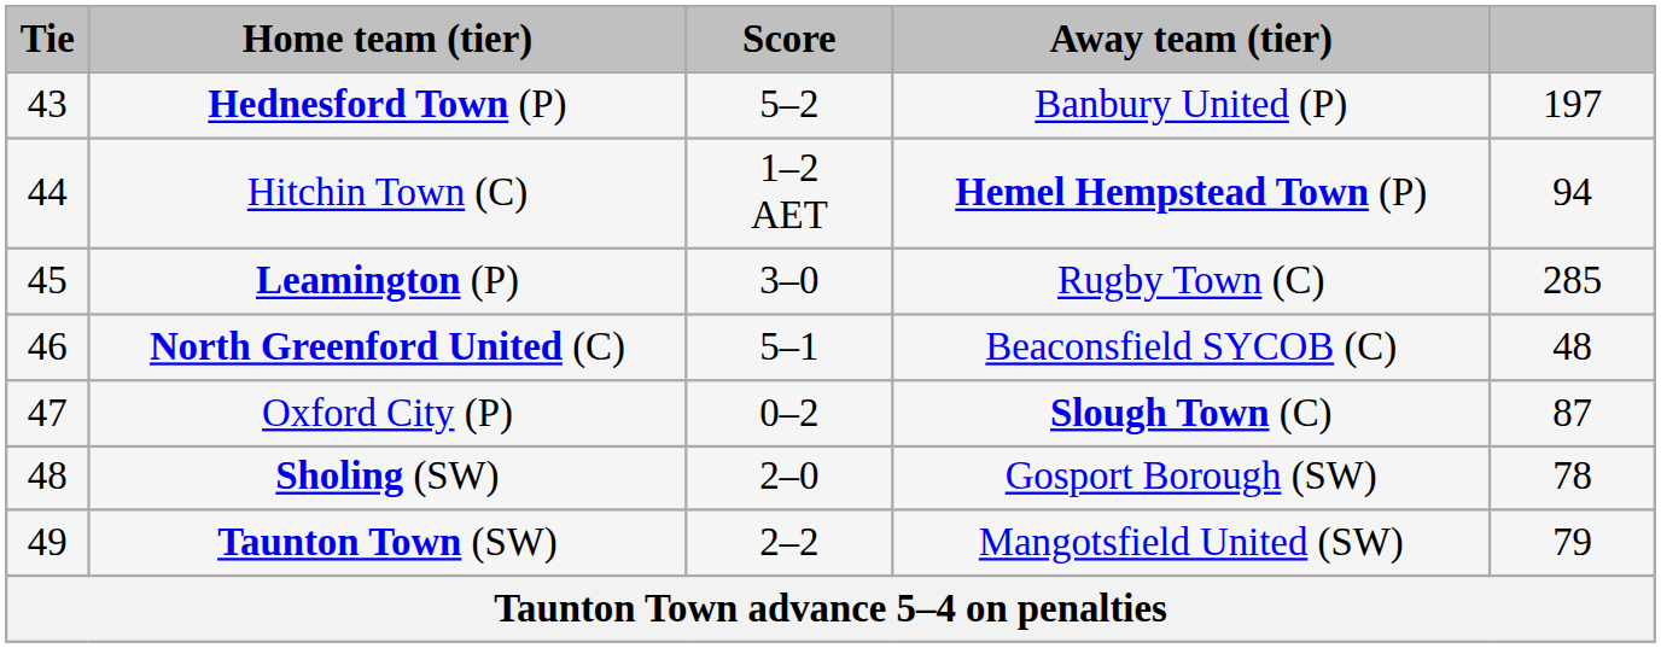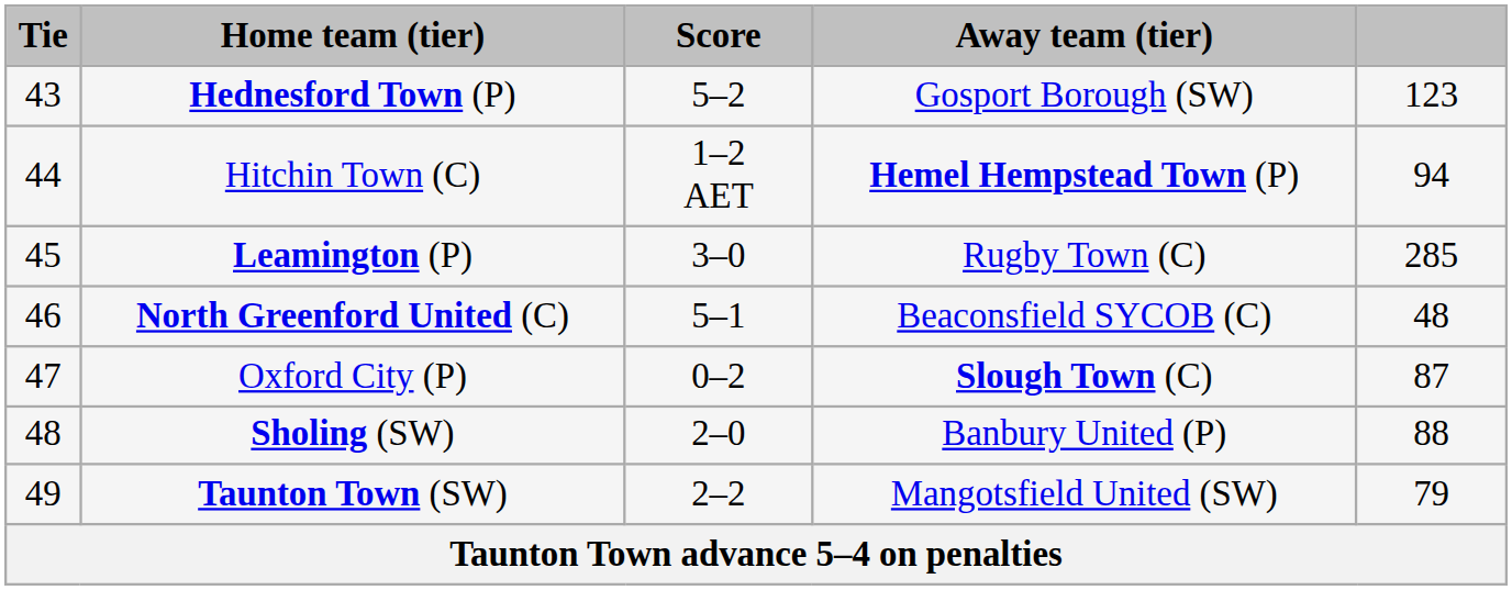Hednesford Town (P) | Away team (tier): Banbury United (P) -> Gosport Borough (SW)
Hednesford Town (P) | column 5: 197 -> 123
Sholing (SW) | Away team (tier): Gosport Borough (SW) -> Banbury United (P)
Sholing (SW) | column 5: 78 -> 88
